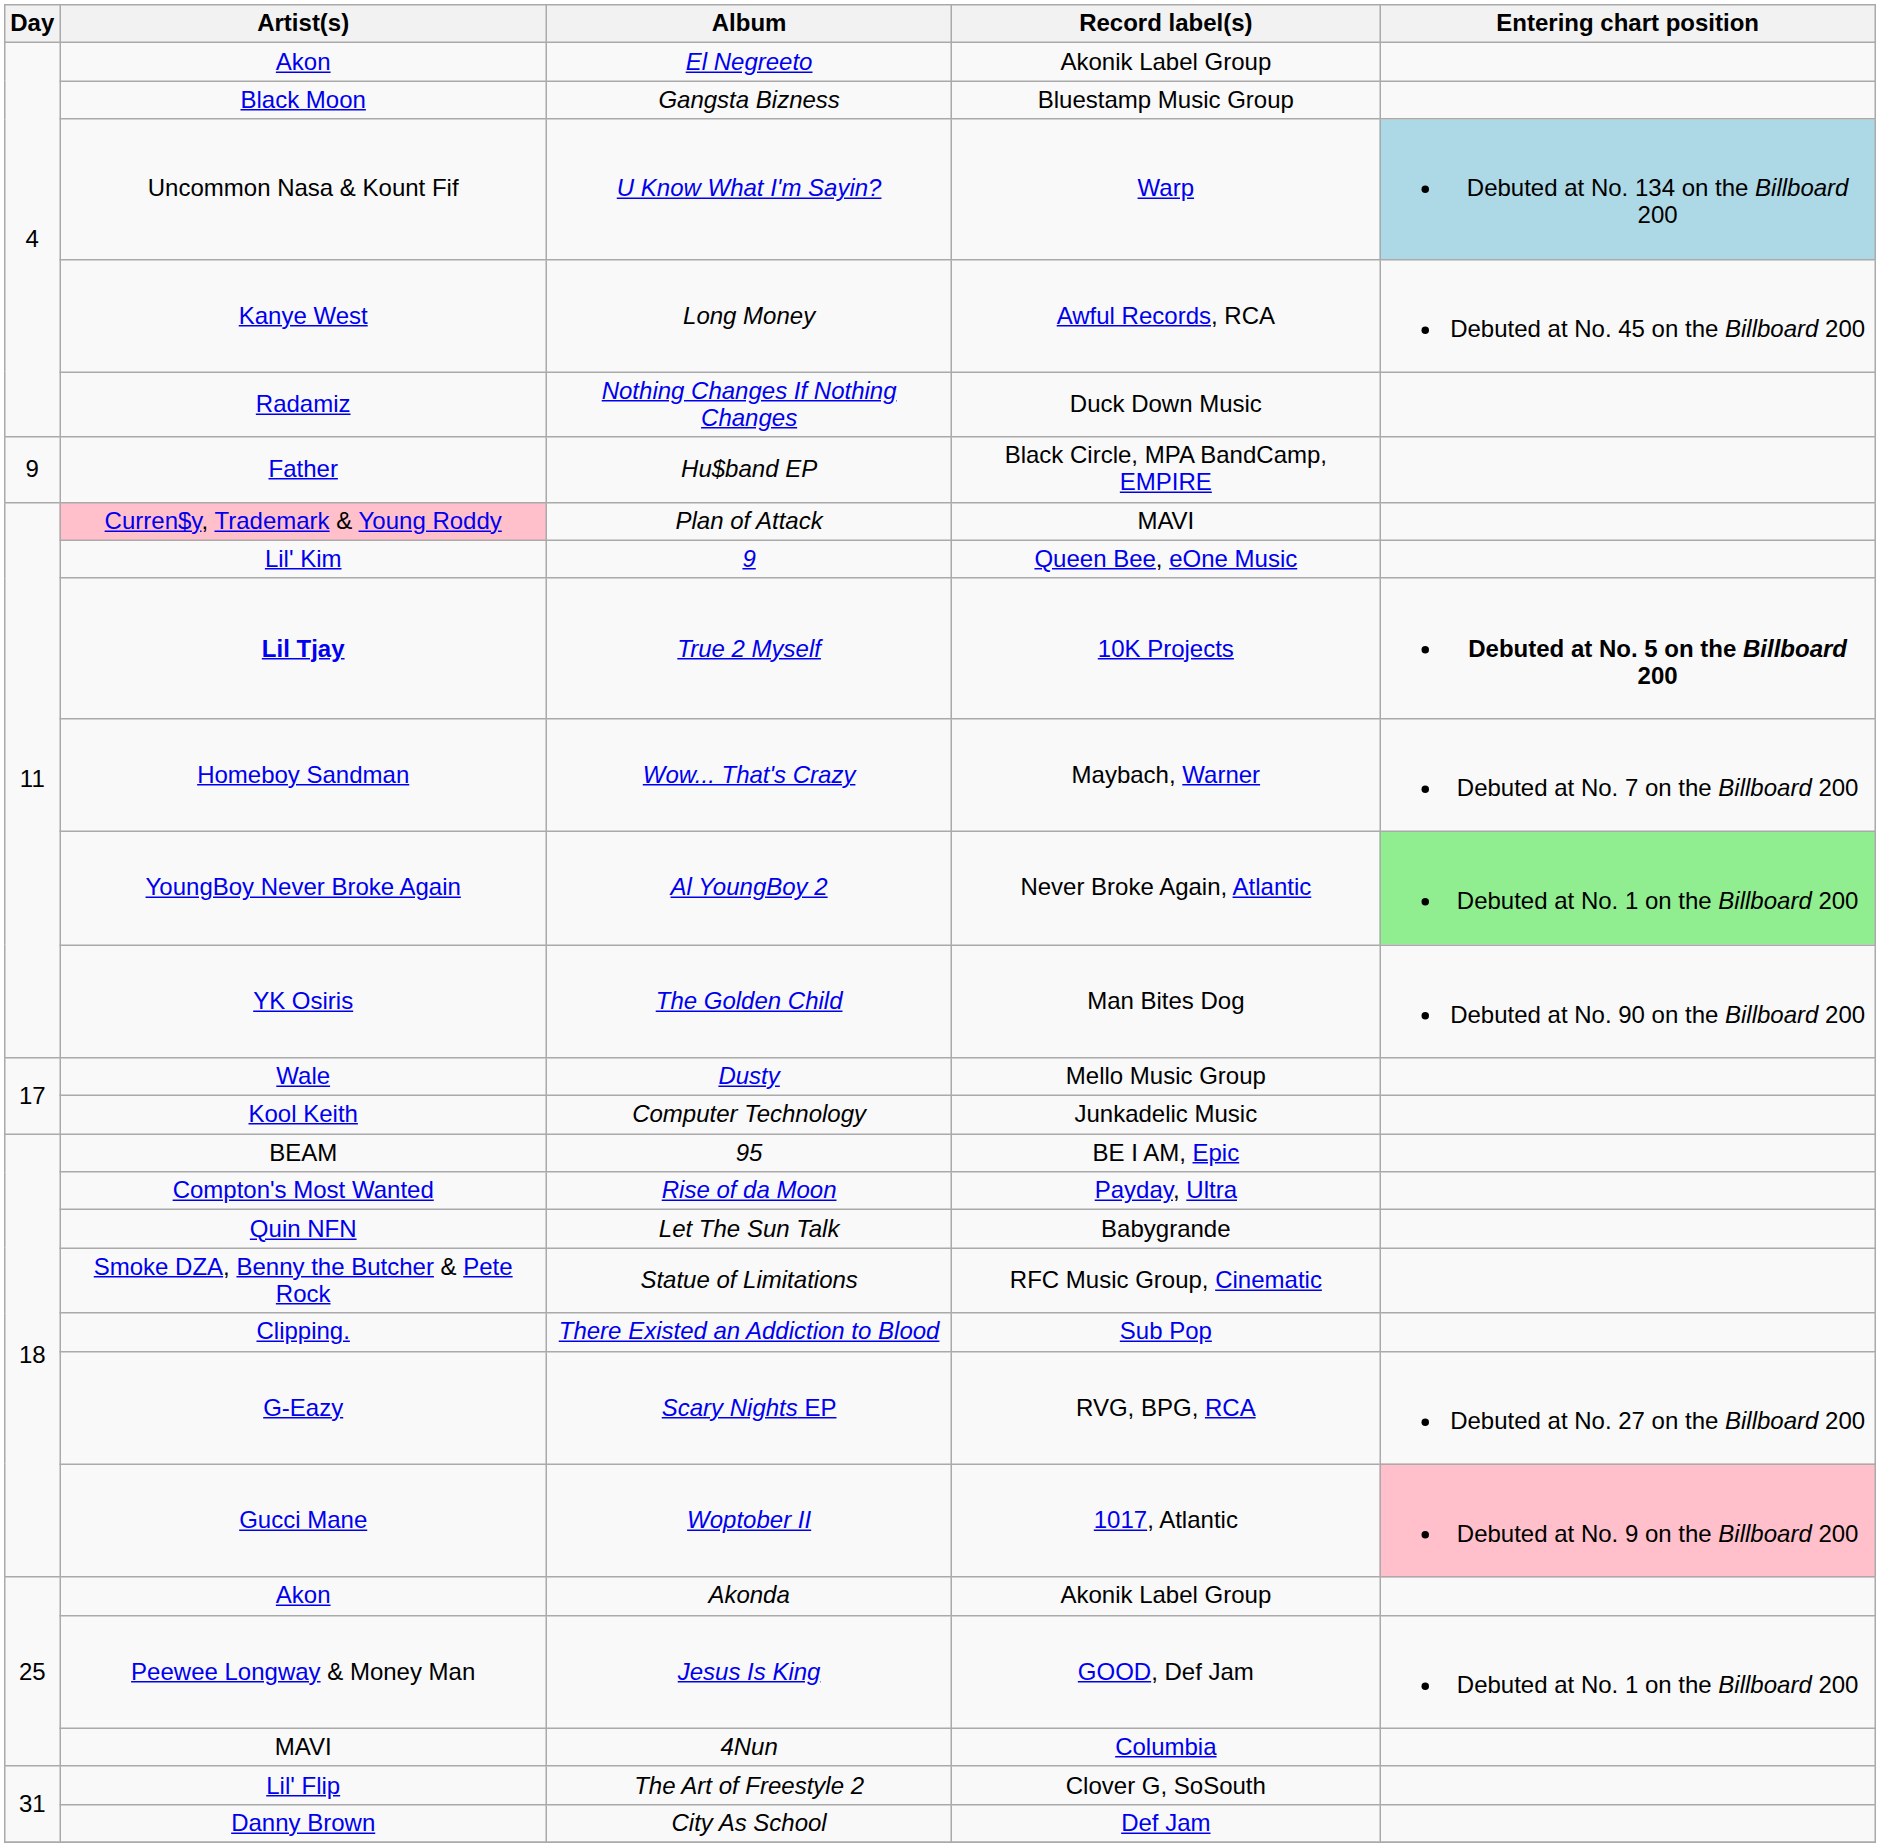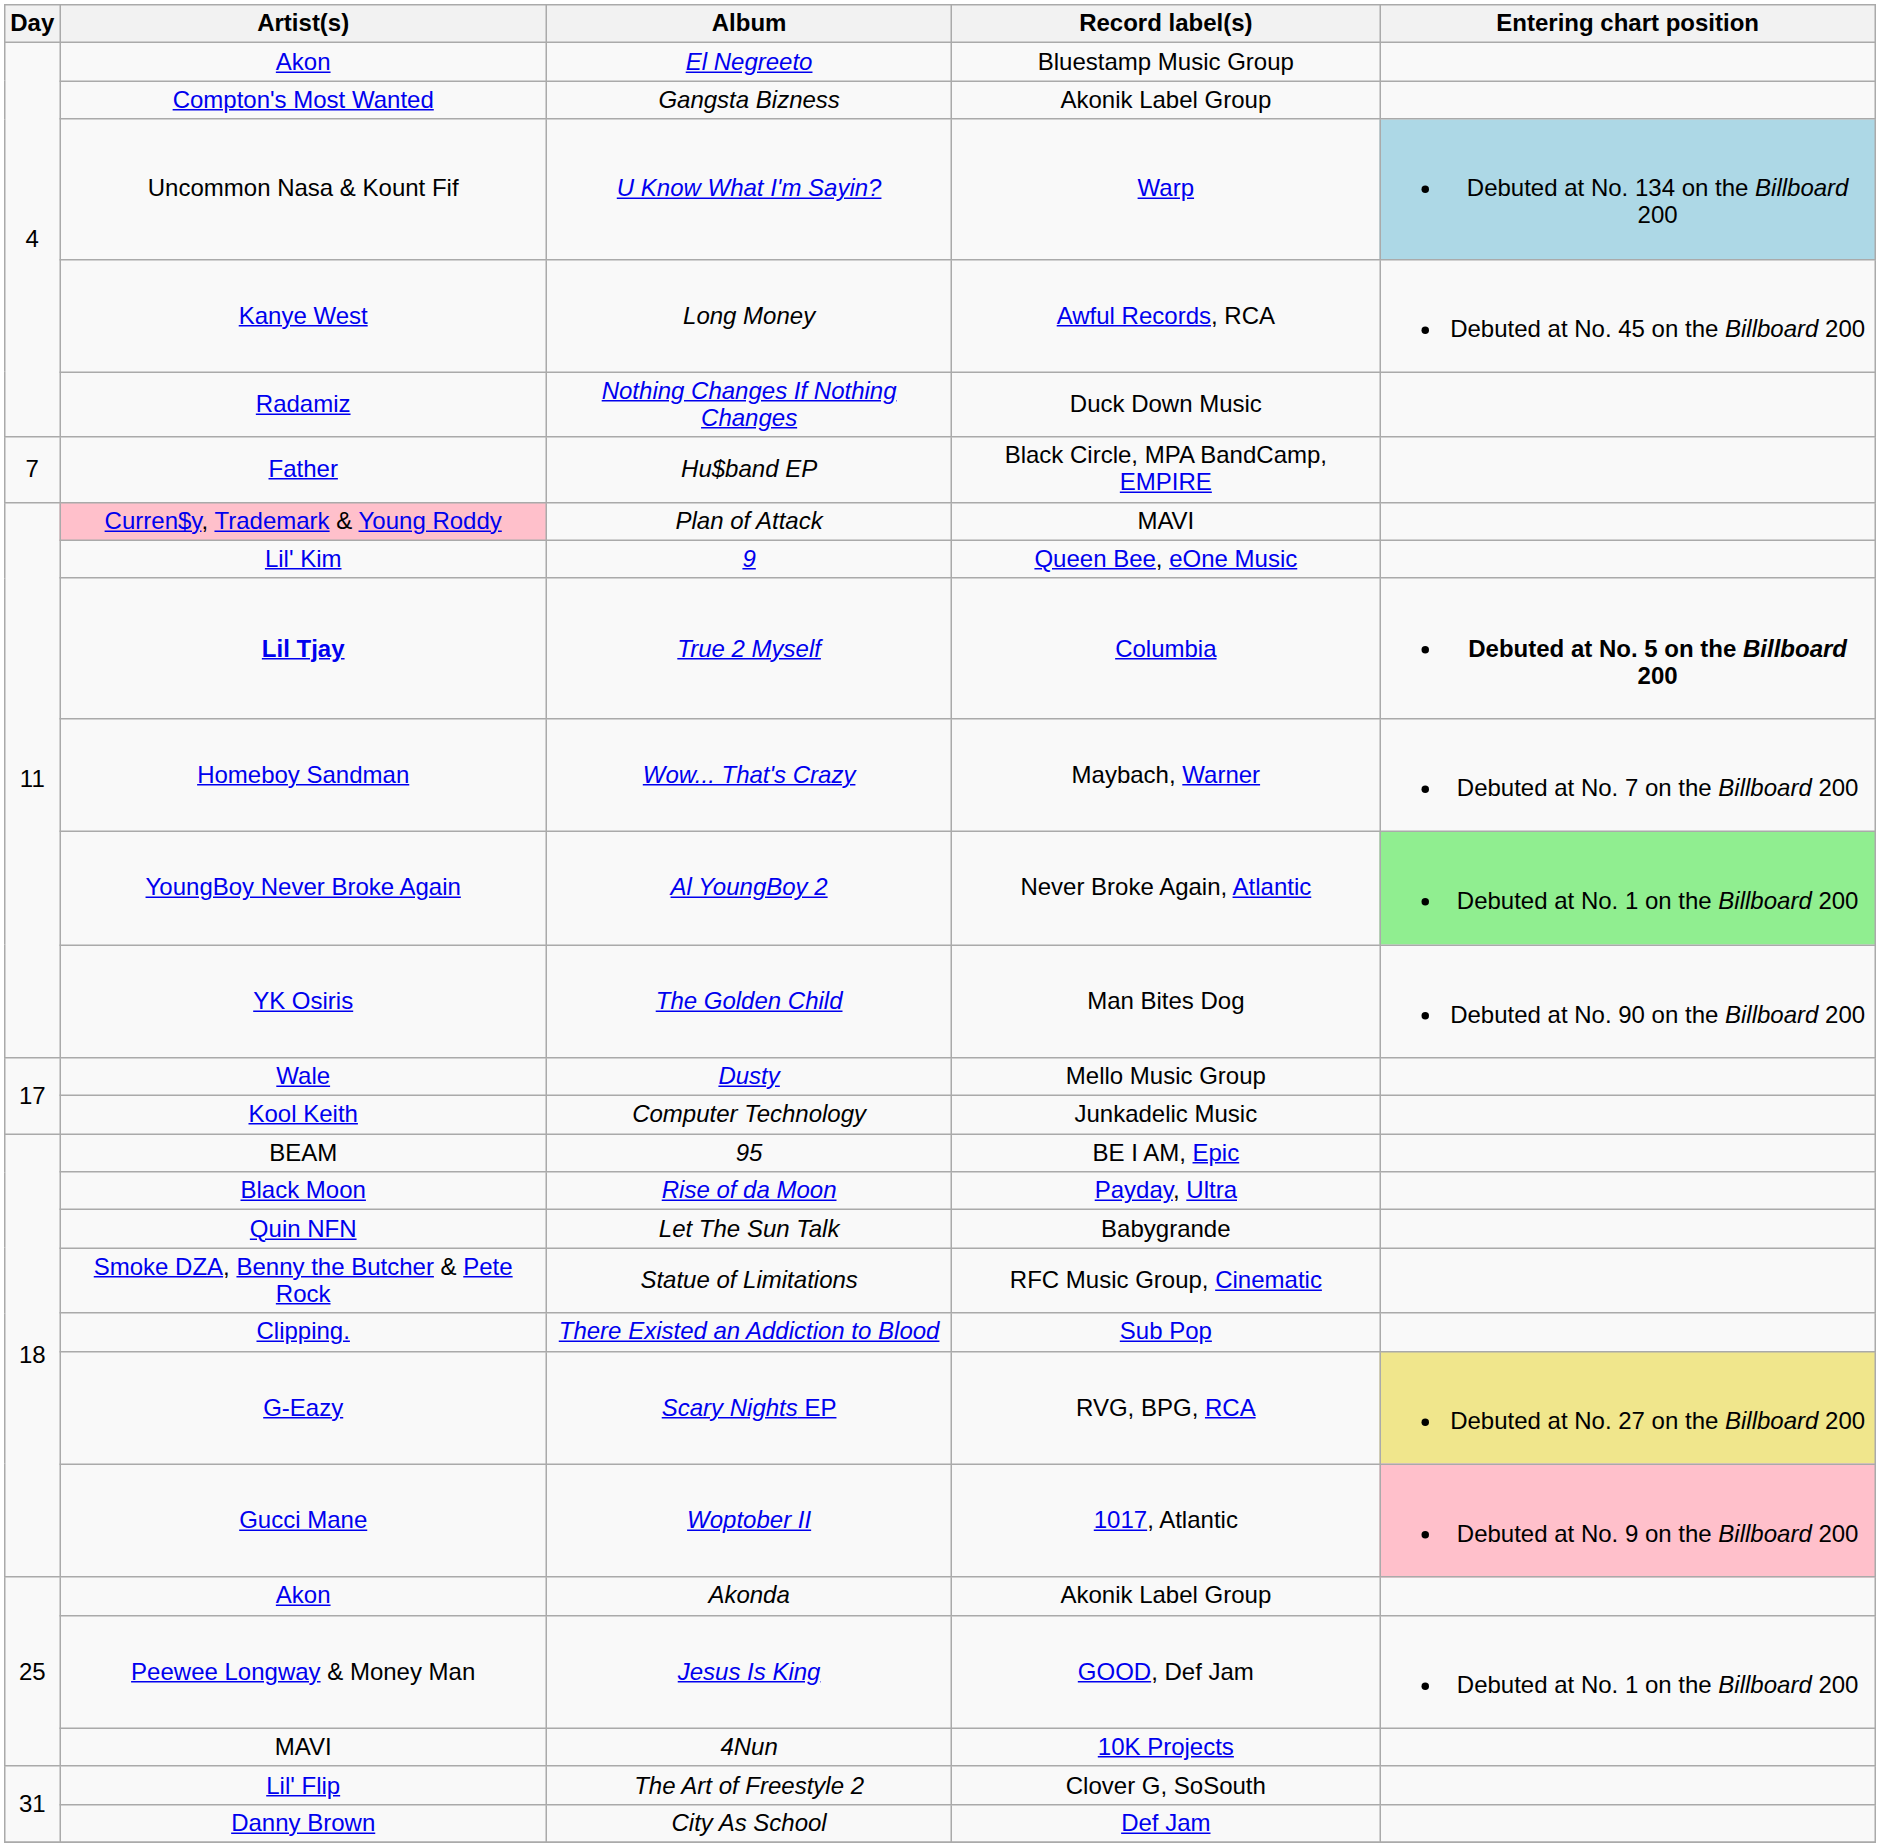El Negreeto | Record label(s): Akonik Label Group -> Bluestamp Music Group
Gangsta Bizness | Artist(s): Black Moon -> Compton's Most Wanted
Gangsta Bizness | Record label(s): Bluestamp Music Group -> Akonik Label Group
Hu$band EP | Day: 9 -> 7
True 2 Myself | Record label(s): 10K Projects -> Columbia
Rise of da Moon | Artist(s): Compton's Most Wanted -> Black Moon
Scary Nights EP | Entering chart position: no background -> khaki background
4Nun | Record label(s): Columbia -> 10K Projects
